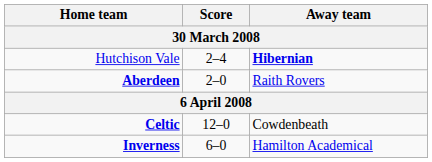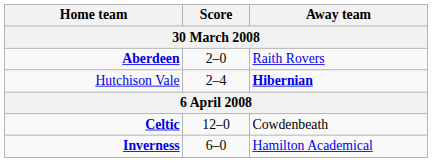rows swapped: Hutchison Vale <-> Aberdeen
